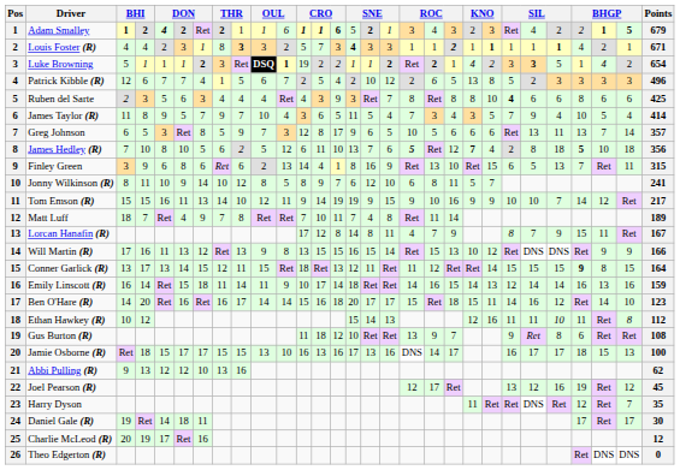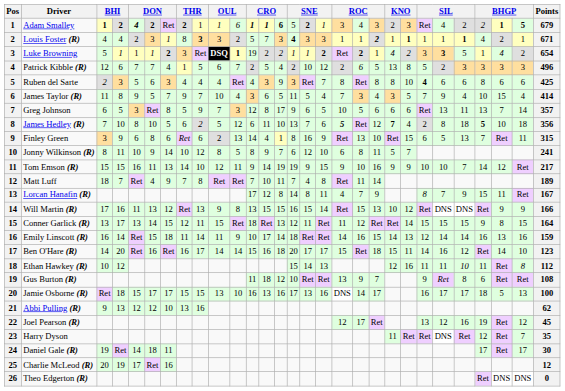James Taylor (R) | column 27: 5 -> 15
Conner Garlick (R) | column 26: bold -> normal
Jamie Osborne (R) | column 27: 15 -> 5
